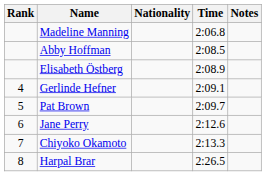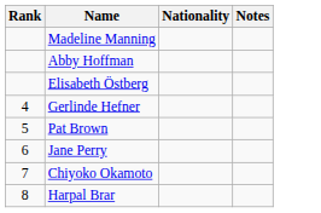- column: Time | 2:06.8 | 2:08.5 | 2:08.9 | 2:09.1 | 2:09.7 | 2:12.6 | 2:13.3 | 2:26.5
